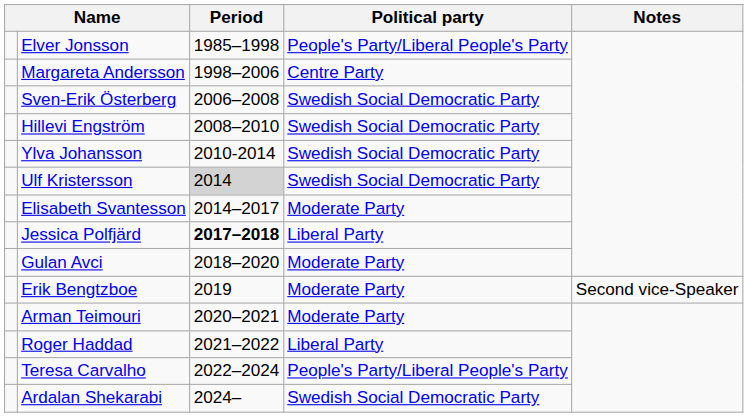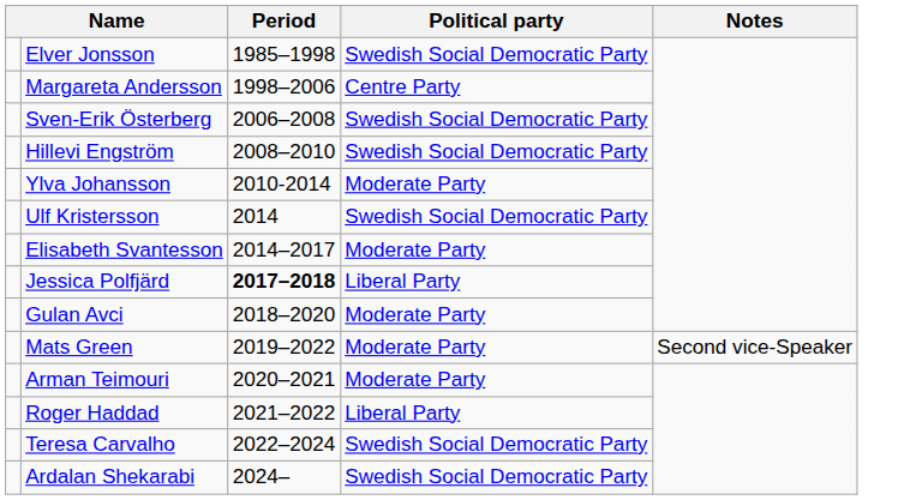Elver Jonsson | Political party: People's Party/Liberal People's Party -> Swedish Social Democratic Party
Ylva Johansson | Political party: Swedish Social Democratic Party -> Moderate Party
Ulf Kristersson | Period: lightgrey background -> no background
- row: Erik Bengtzboe | 2019 | Moderate Party | Second vice-Speaker
+ row: Mats Green | 2019–2022 | Moderate Party | Second vice-Speaker
Teresa Carvalho | Political party: People's Party/Liberal People's Party -> Swedish Social Democratic Party
